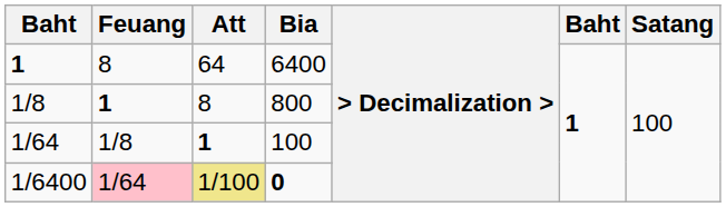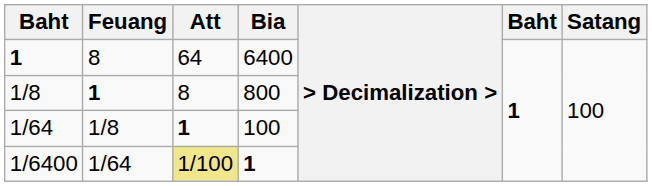1/6400 | Feuang: pink background -> no background
1/6400 | Bia: 0 -> 1
